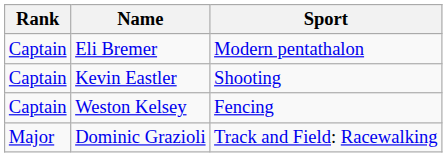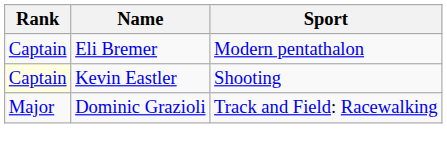Kevin Eastler | Rank: no background -> lightyellow background
- row: Captain | Weston Kelsey | Fencing
